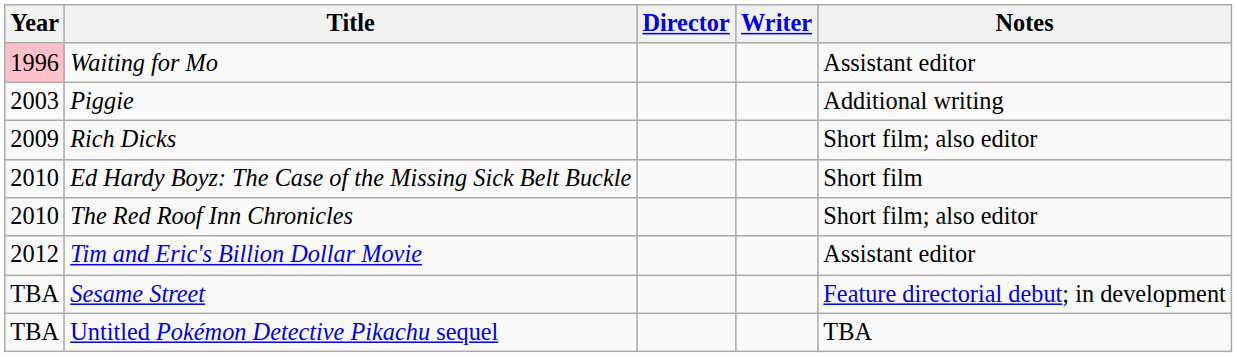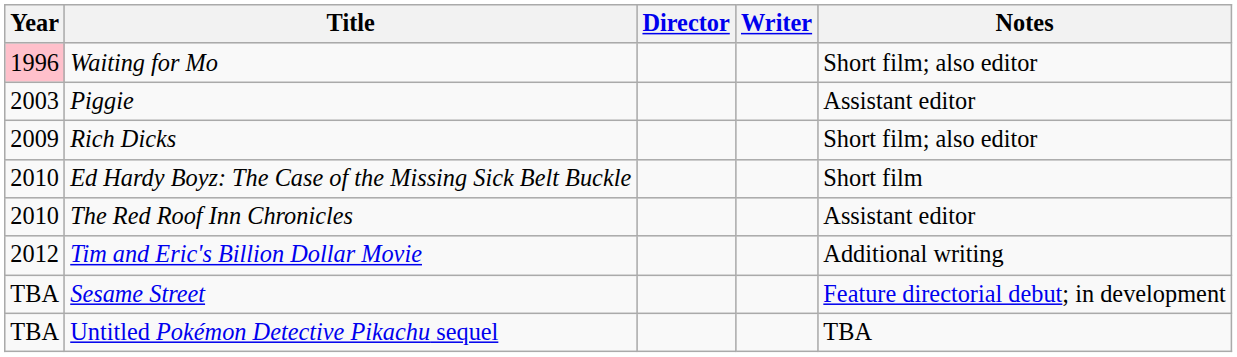Waiting for Mo | Notes: Assistant editor -> Short film; also editor
Piggie | Notes: Additional writing -> Assistant editor
The Red Roof Inn Chronicles | Notes: Short film; also editor -> Assistant editor
Tim and Eric's Billion Dollar Movie | Notes: Assistant editor -> Additional writing
